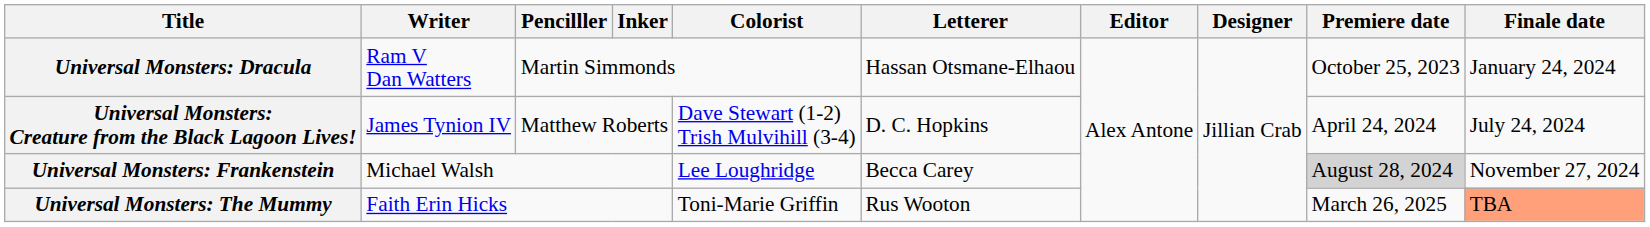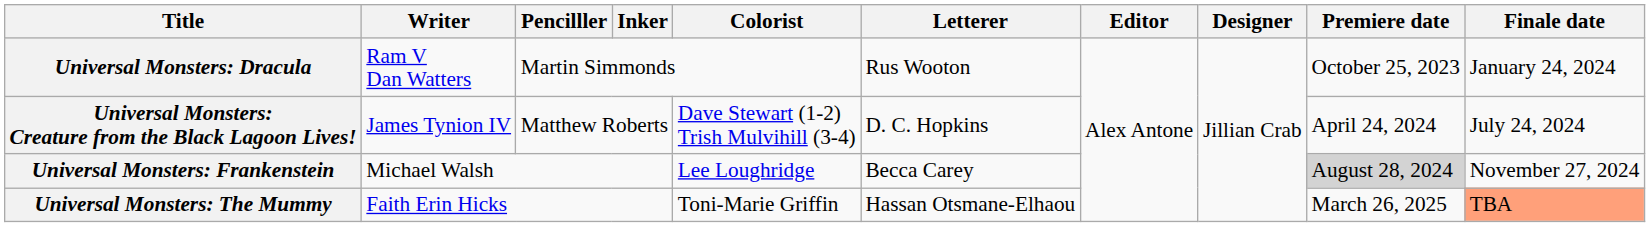Universal Monsters: Dracula | Letterer: Hassan Otsmane-Elhaou -> Rus Wooton
Universal Monsters: The Mummy | Letterer: Rus Wooton -> Hassan Otsmane-Elhaou
